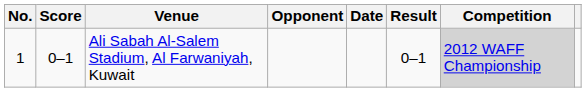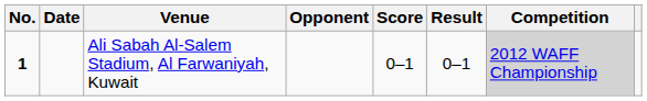columns swapped: Date <-> Score
Ali Sabah Al-Salem Stadium, Al Farwaniyah, Kuwait | No.: normal -> bold
